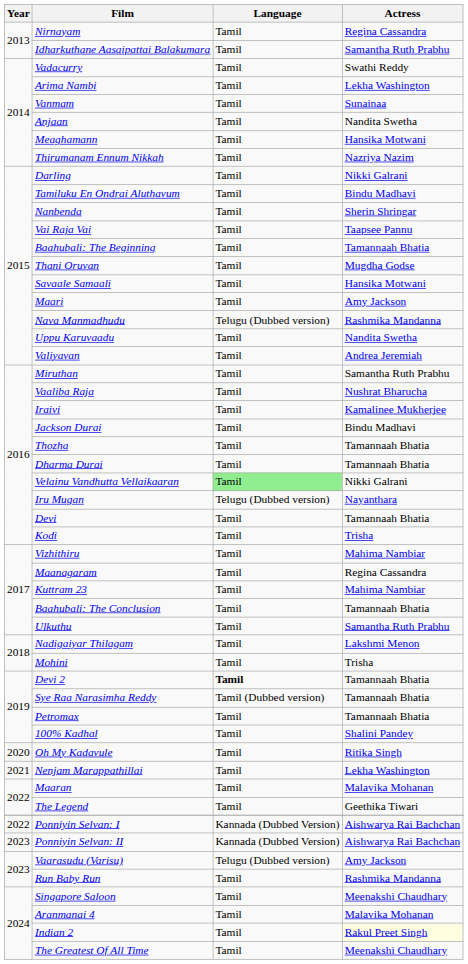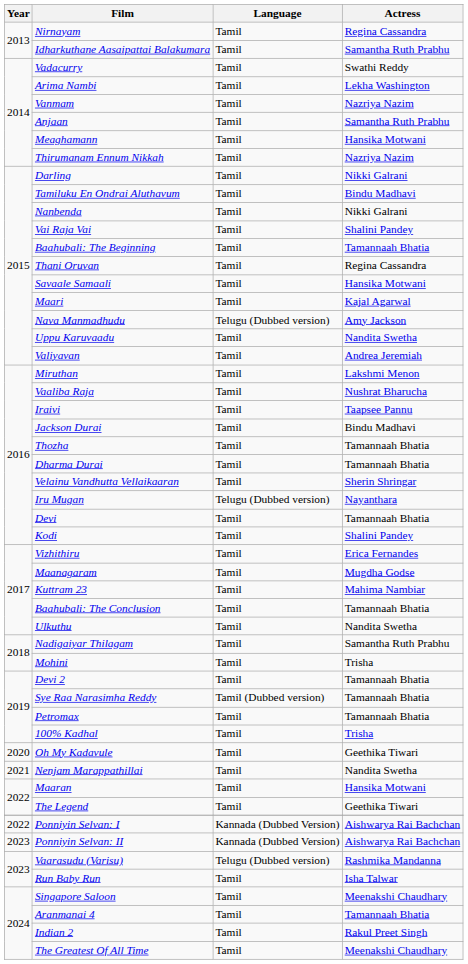Vanmam | Actress: Sunainaa -> Nazriya Nazim
Anjaan | Actress: Nandita Swetha -> Samantha Ruth Prabhu
Nanbenda | Actress: Sherin Shringar -> Nikki Galrani
Vai Raja Vai | Actress: Taapsee Pannu -> Shalini Pandey
Thani Oruvan | Actress: Mugdha Godse -> Regina Cassandra
Maari | Actress: Amy Jackson -> Kajal Agarwal
Nava Manmadhudu | Actress: Rashmika Mandanna -> Amy Jackson
Miruthan | Actress: Samantha Ruth Prabhu -> Lakshmi Menon
Iraivi | Actress: Kamalinee Mukherjee -> Taapsee Pannu
Velainu Vandhutta Vellaikaaran | Language: lightgreen background -> no background
Velainu Vandhutta Vellaikaaran | Actress: Nikki Galrani -> Sherin Shringar
Kodi | Actress: Trisha -> Shalini Pandey
Vizhithiru | Actress: Mahima Nambiar -> Erica Fernandes
Maanagaram | Actress: Regina Cassandra -> Mugdha Godse
Ulkuthu | Actress: Samantha Ruth Prabhu -> Nandita Swetha
Nadigaiyar Thilagam | Actress: Lakshmi Menon -> Samantha Ruth Prabhu
Devi 2 | Language: bold -> normal
100% Kadhal | Actress: Shalini Pandey -> Trisha
Oh My Kadavule | Actress: Ritika Singh -> Geethika Tiwari
Nenjam Marappathillai | Actress: Lekha Washington -> Nandita Swetha
Maaran | Actress: Malavika Mohanan -> Hansika Motwani
Vaarasudu (Varisu) | Actress: Amy Jackson -> Rashmika Mandanna
Run Baby Run | Actress: Rashmika Mandanna -> Isha Talwar
Aranmanai 4 | Actress: Malavika Mohanan -> Tamannaah Bhatia
Indian 2 | Actress: lightyellow background -> no background
